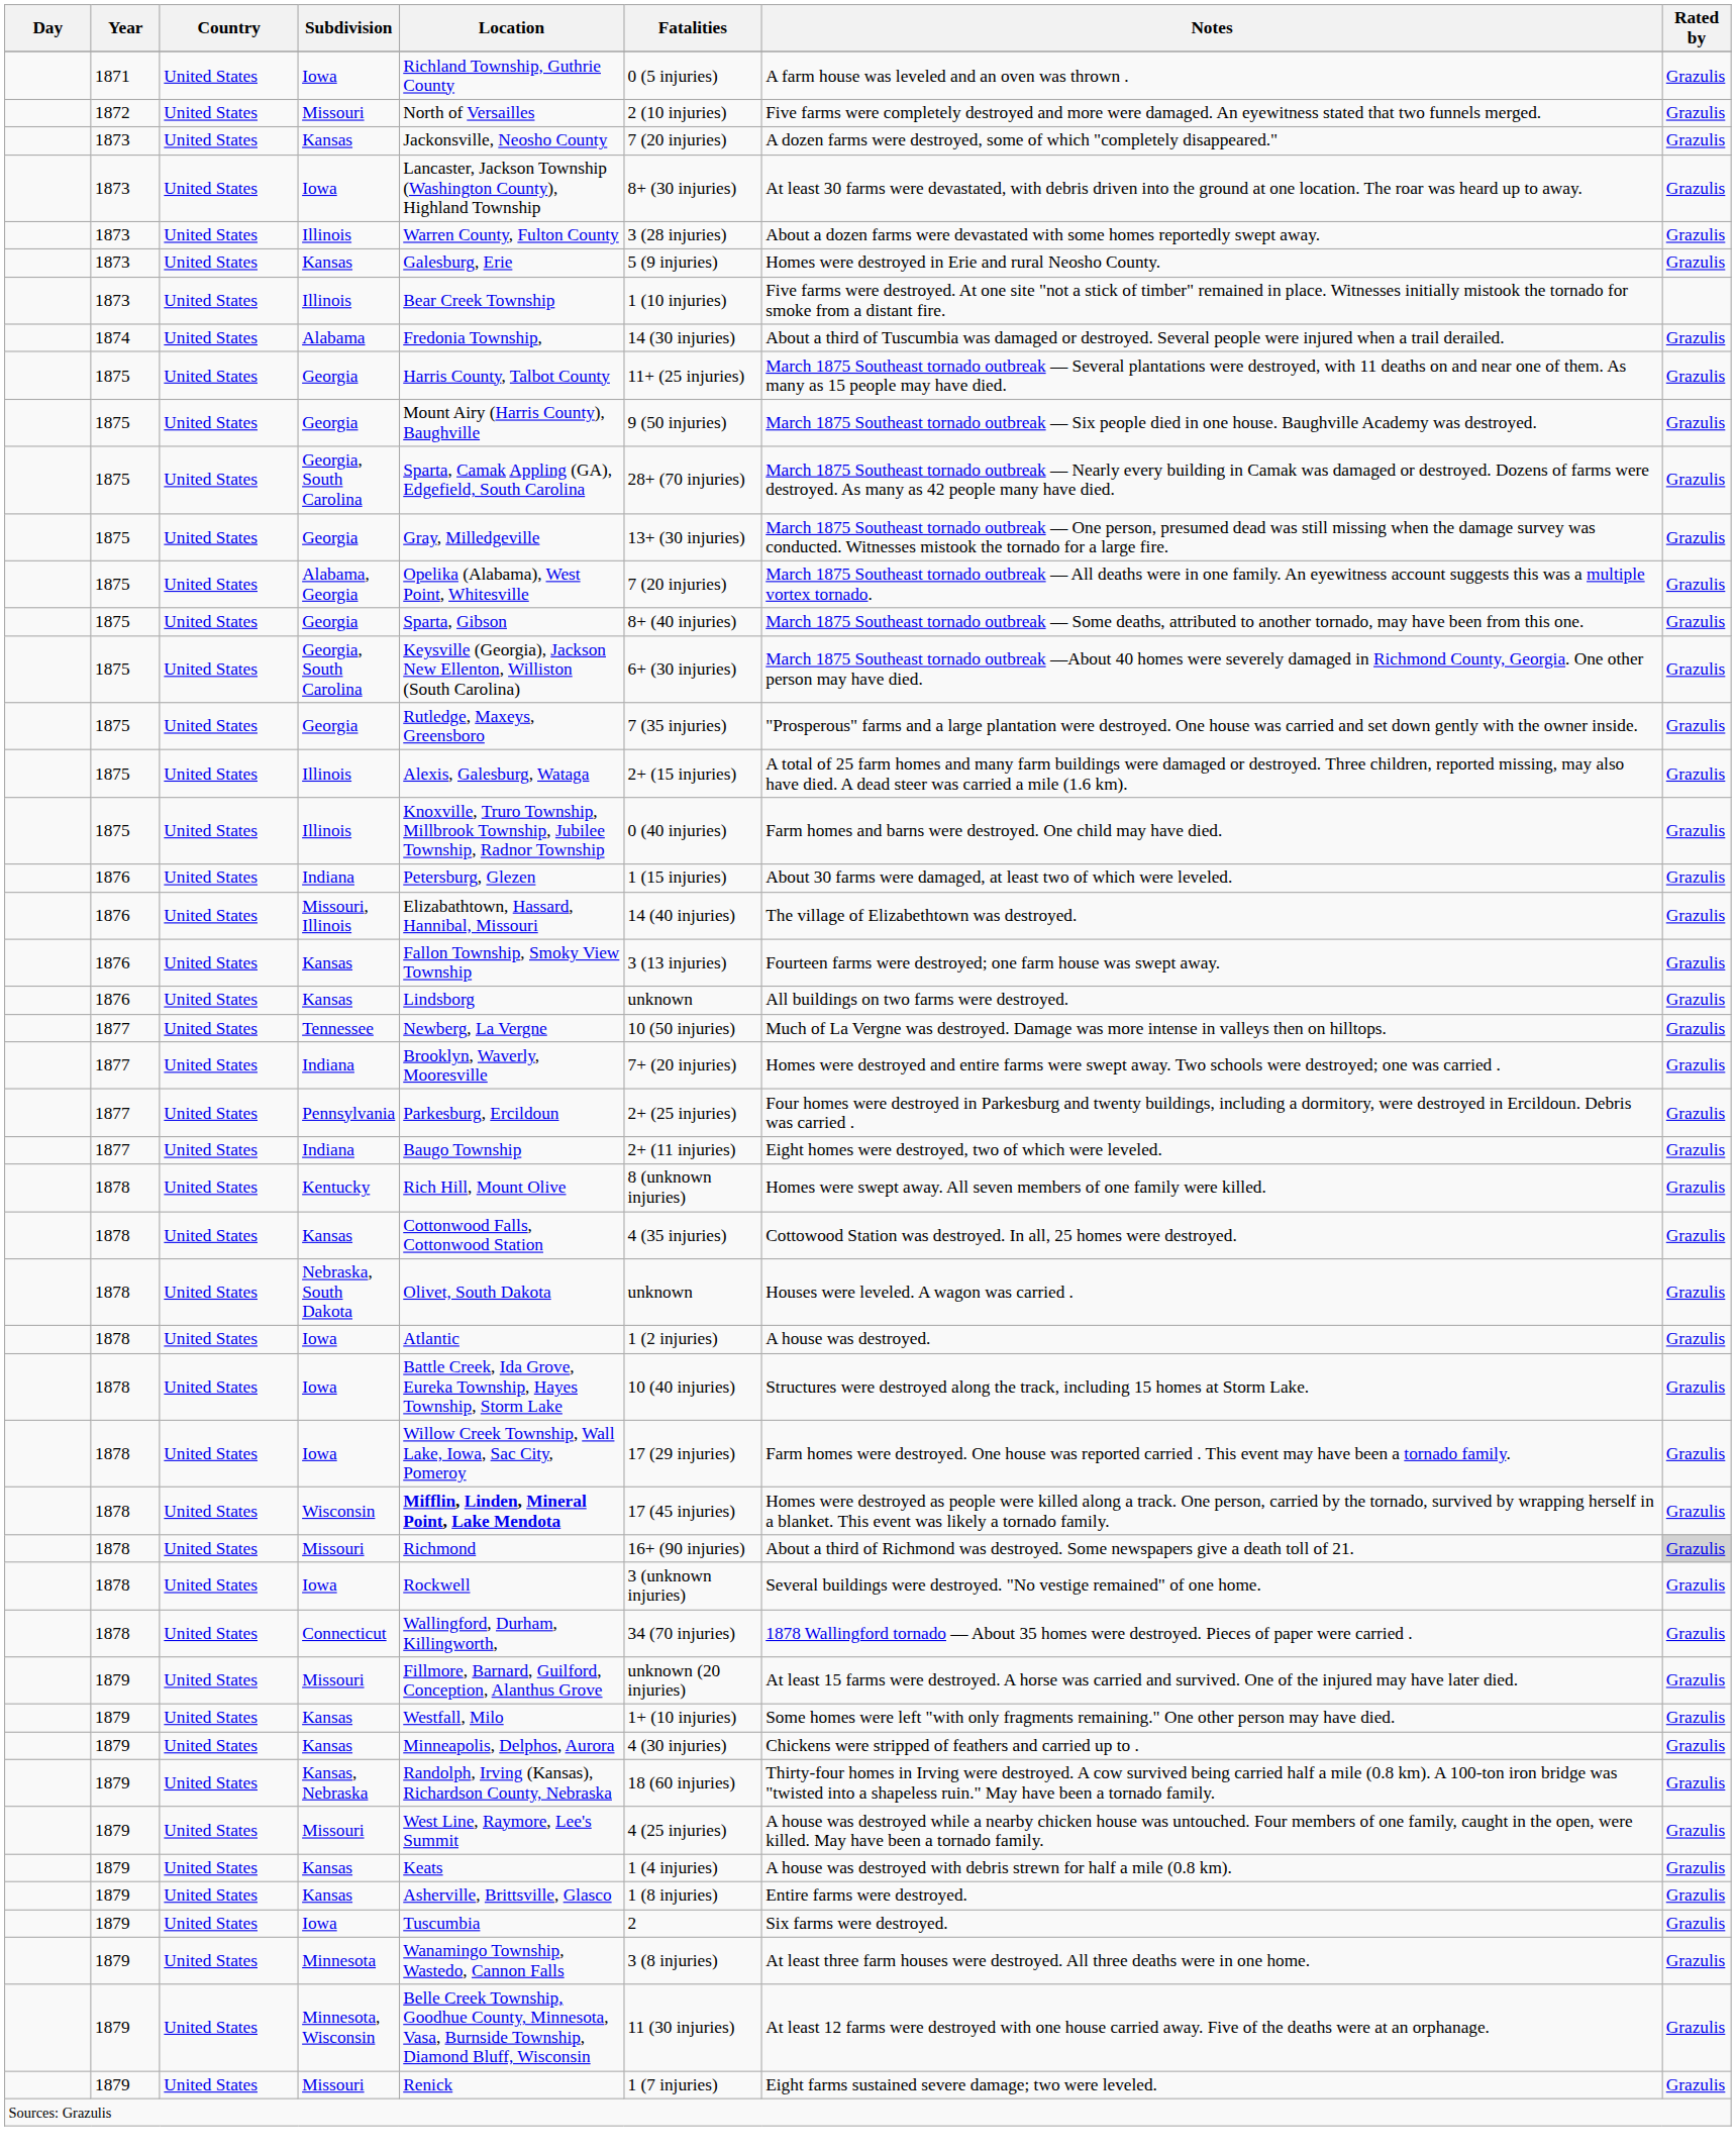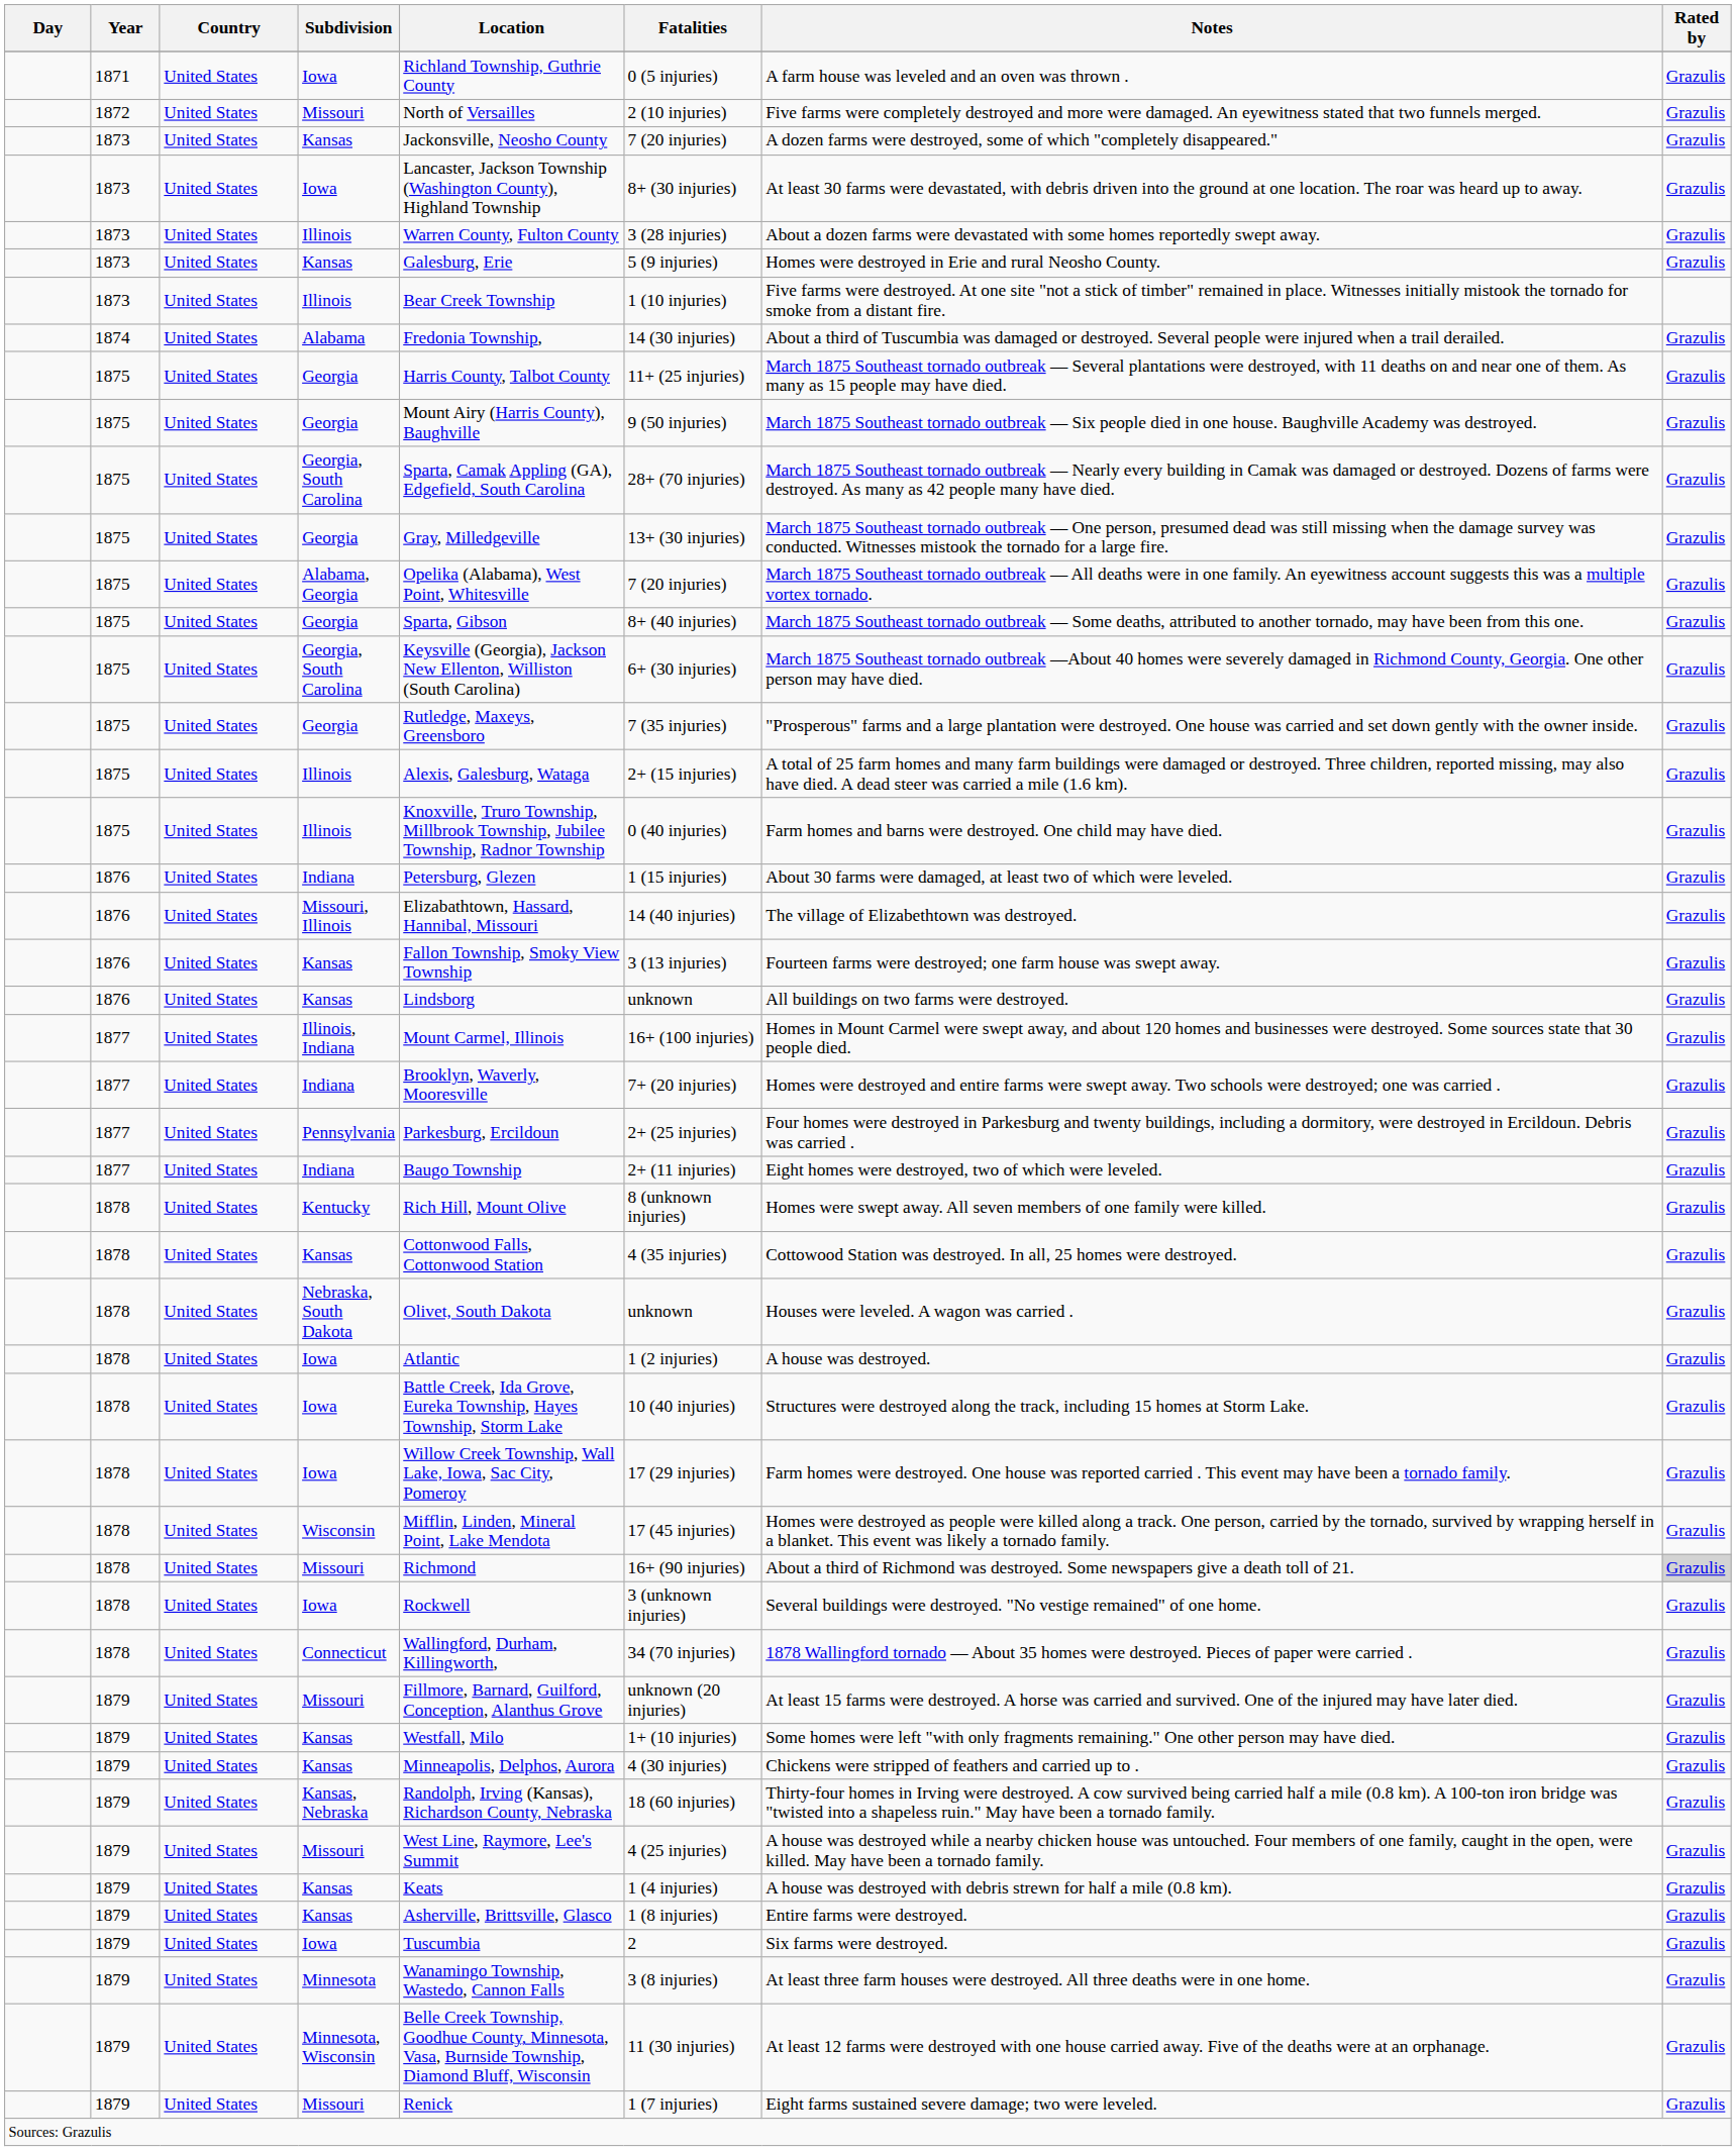- row: 1877 | United States | Tennessee | Newberg, La Vergne | 10 (50 injuries) | Much of La Vergne was destroyed. Damage was more intense in valleys then on hilltops. | Grazulis
+ row: 1877 | United States | Illinois, Indiana | Mount Carmel, Illinois | 16+ (100 injuries) | Homes in Mount Carmel were swept away, and about 120 homes and businesses were destroyed. Some sources state that 30 people died. | Grazulis
Wisconsin | Location: bold -> normal
